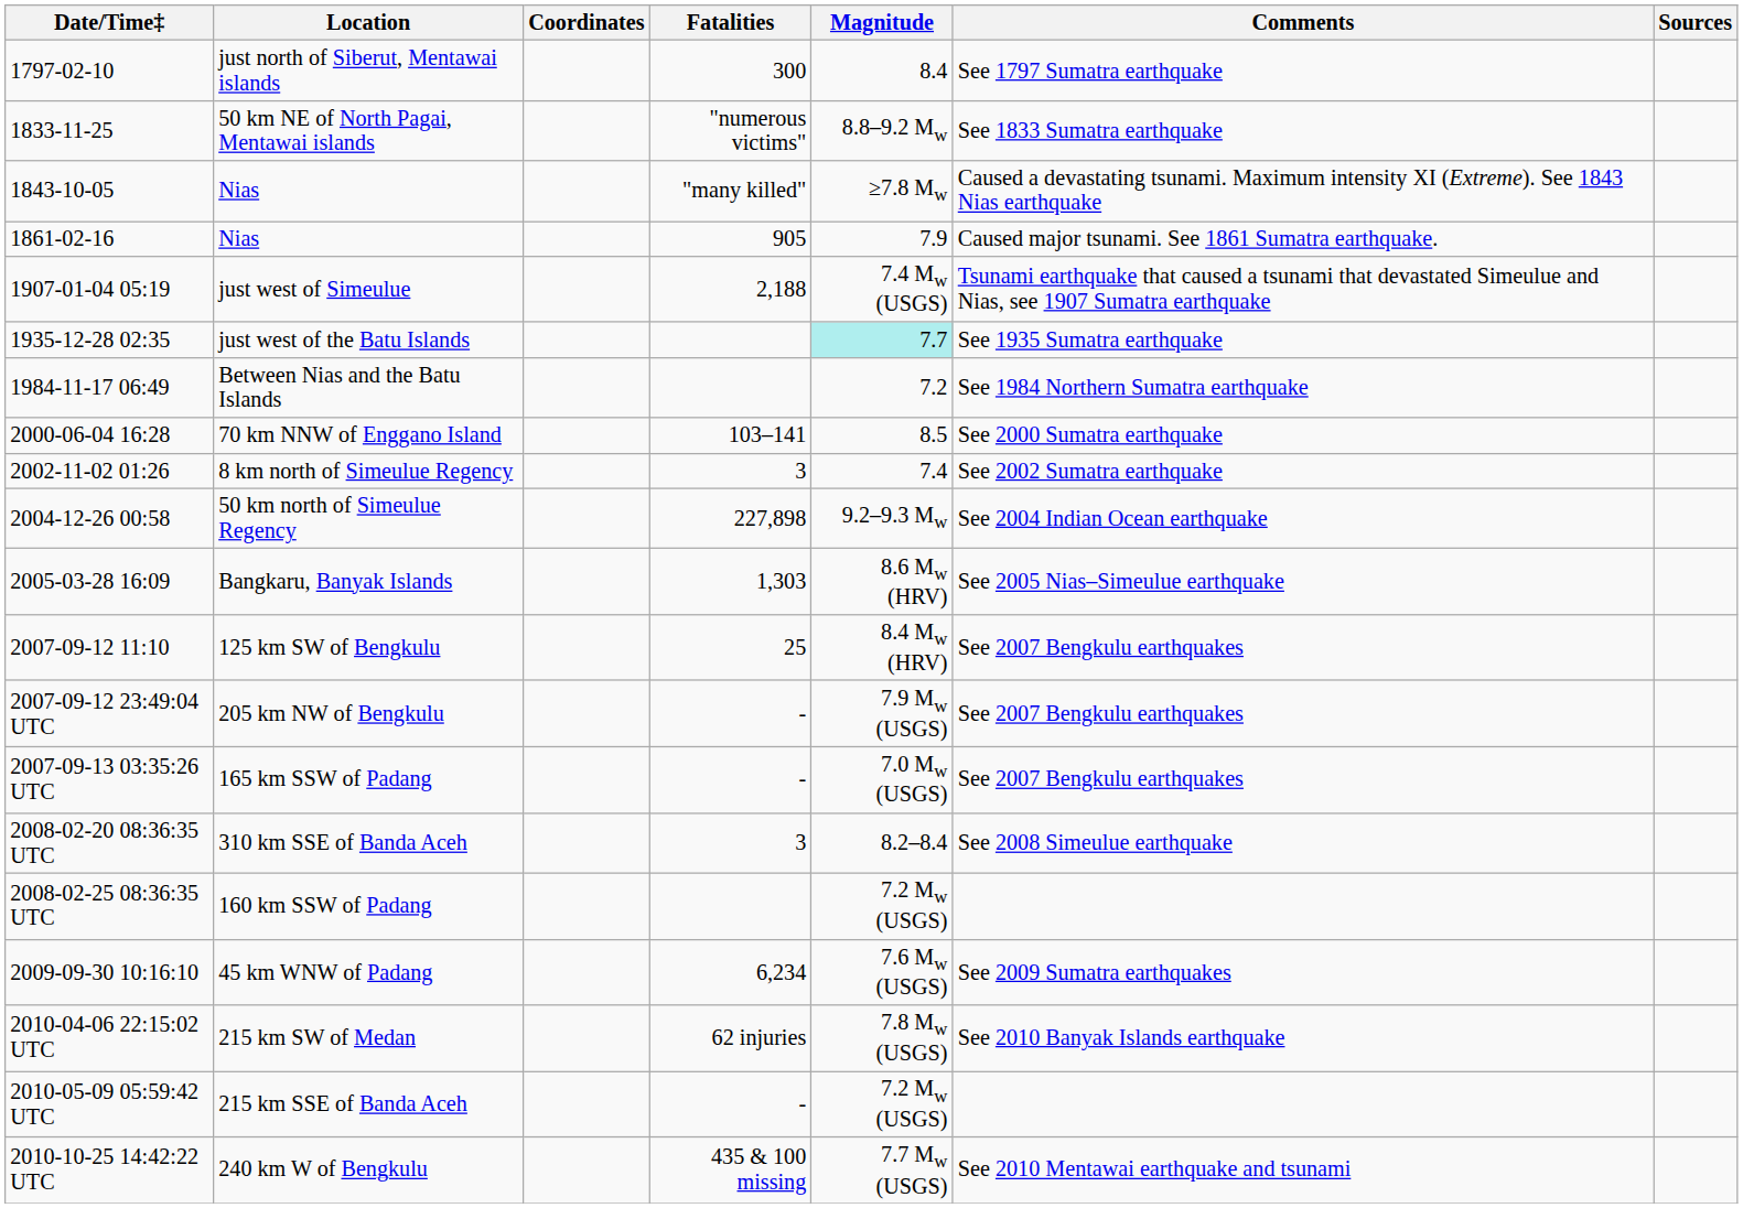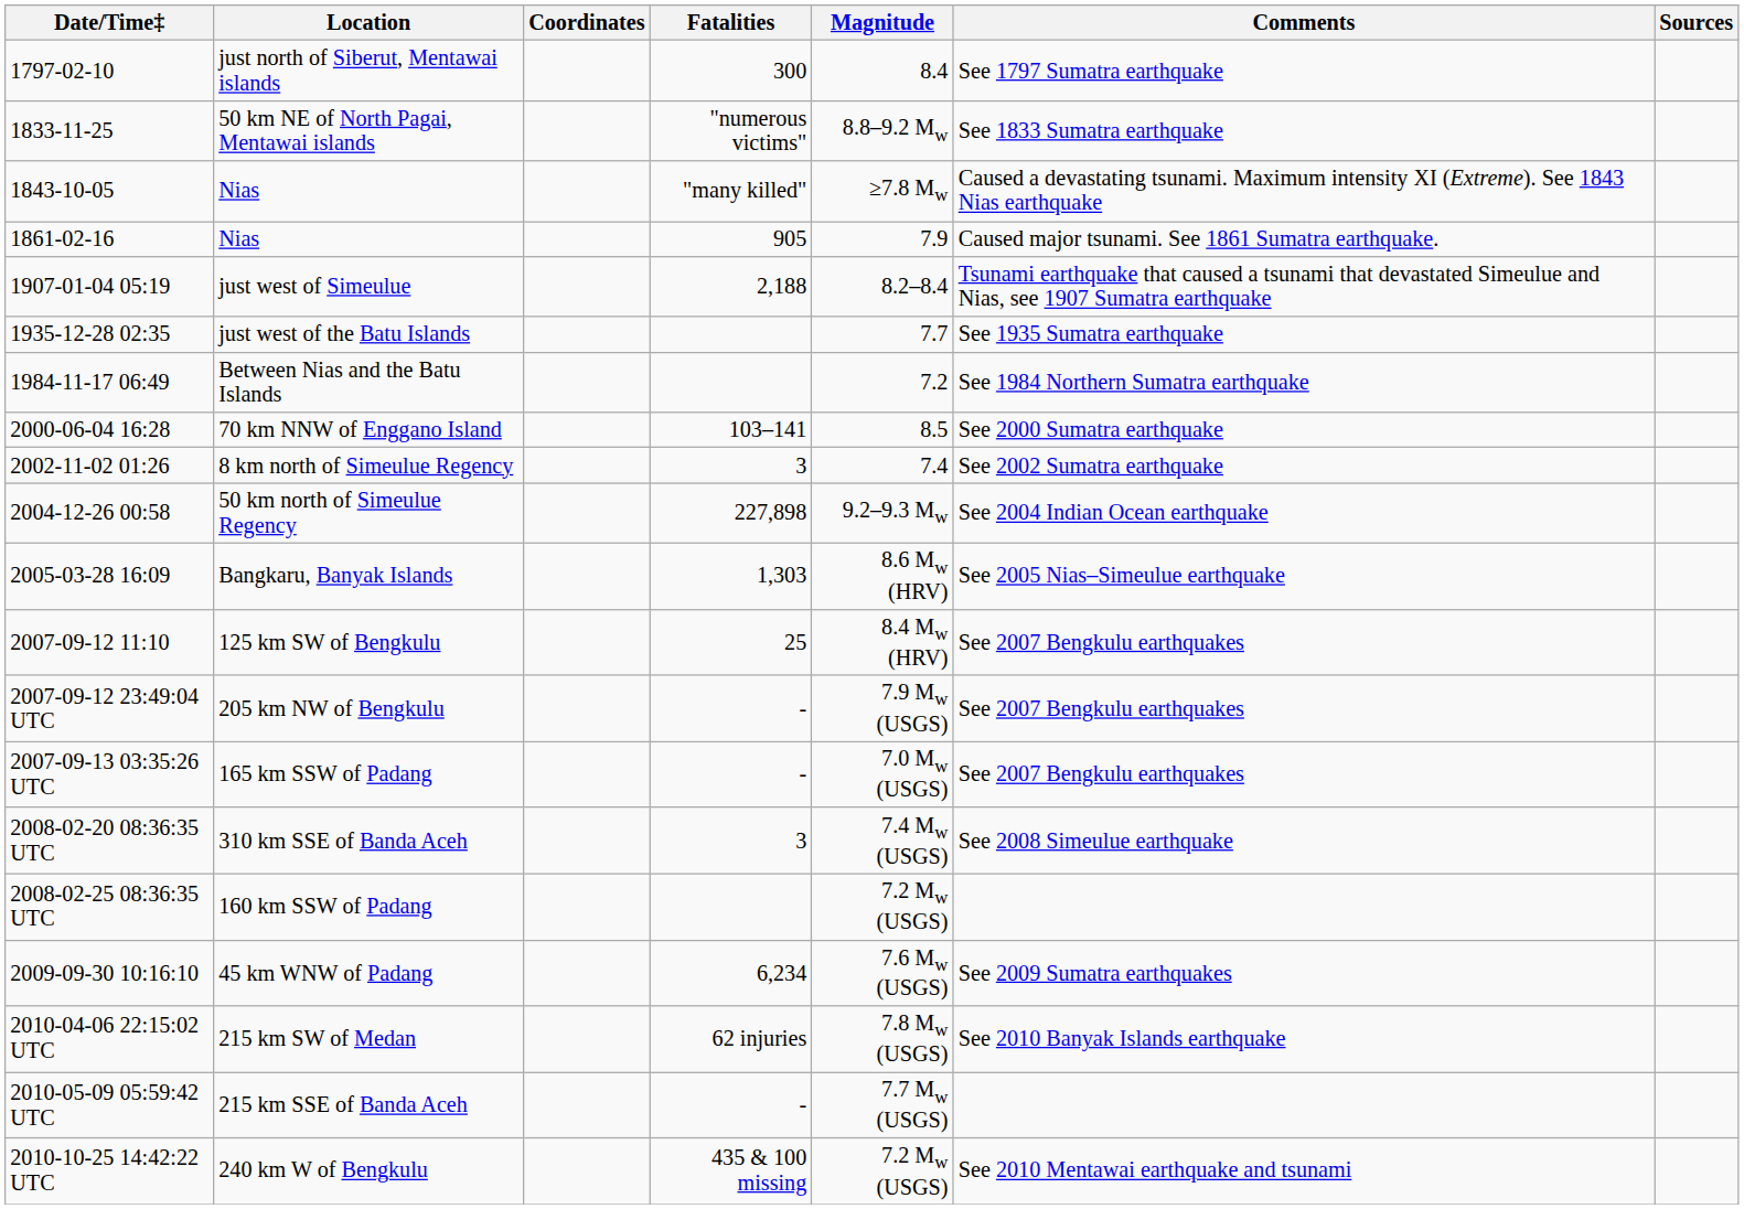just west of Simeulue | Magnitude: 7.4 Mw (USGS) -> 8.2–8.4
just west of the Batu Islands | Magnitude: paleturquoise background -> no background
310 km SSE of Banda Aceh | Magnitude: 8.2–8.4 -> 7.4 Mw (USGS)
215 km SSE of Banda Aceh | Magnitude: 7.2 Mw (USGS) -> 7.7 Mw (USGS)
240 km W of Bengkulu | Magnitude: 7.7 Mw (USGS) -> 7.2 Mw (USGS)
